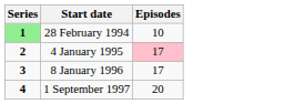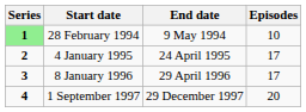+ column: End date | 9 May 1994 | 24 April 1995 | 29 April 1996 | 29 December 1997
4 January 1995 | Episodes: pink background -> no background
